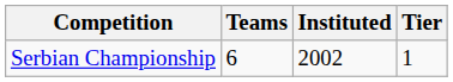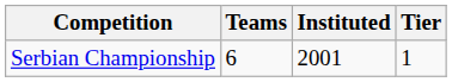Serbian Championship | Instituted: 2002 -> 2001
